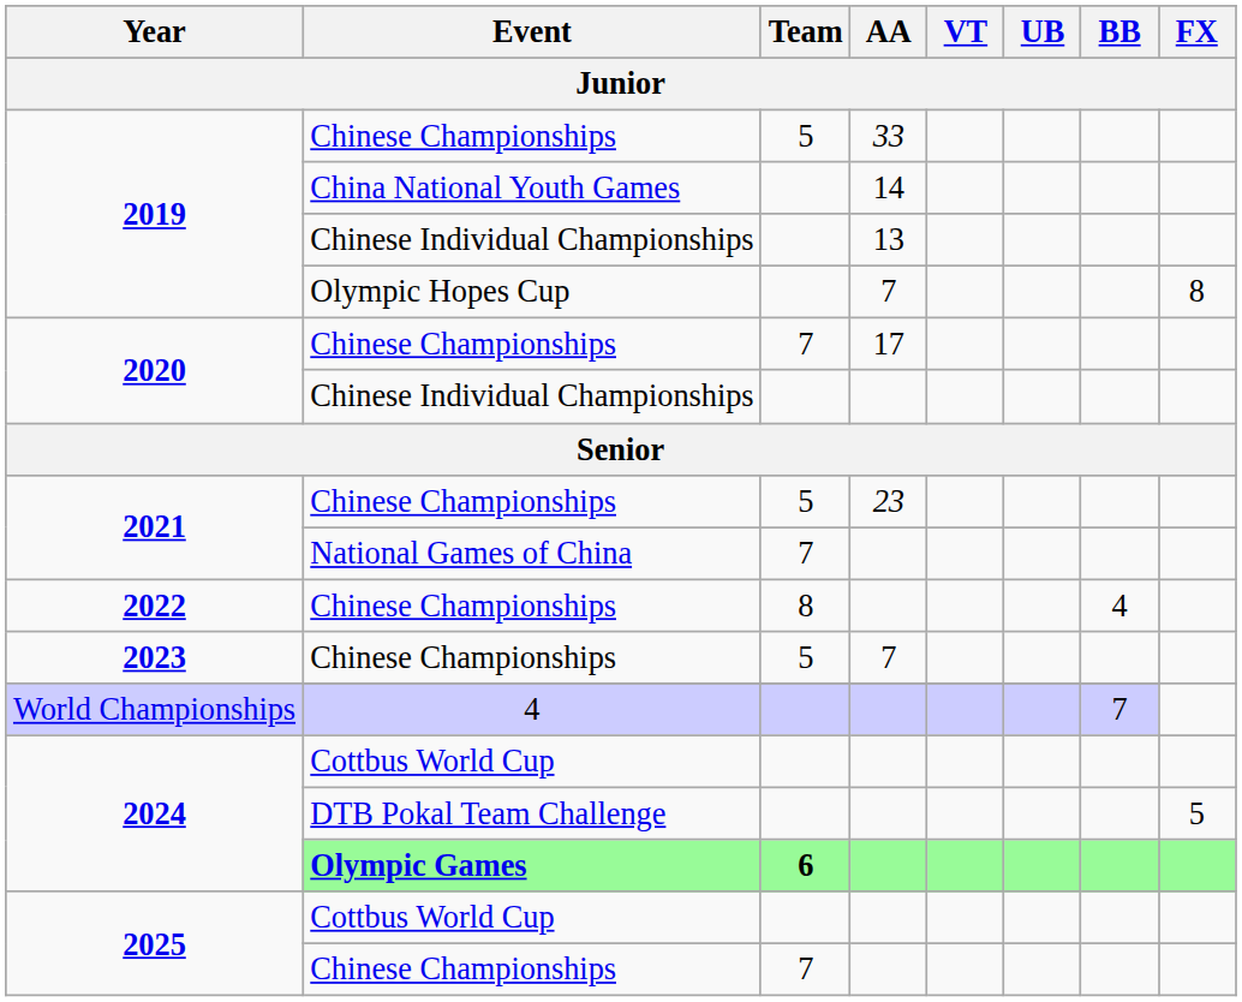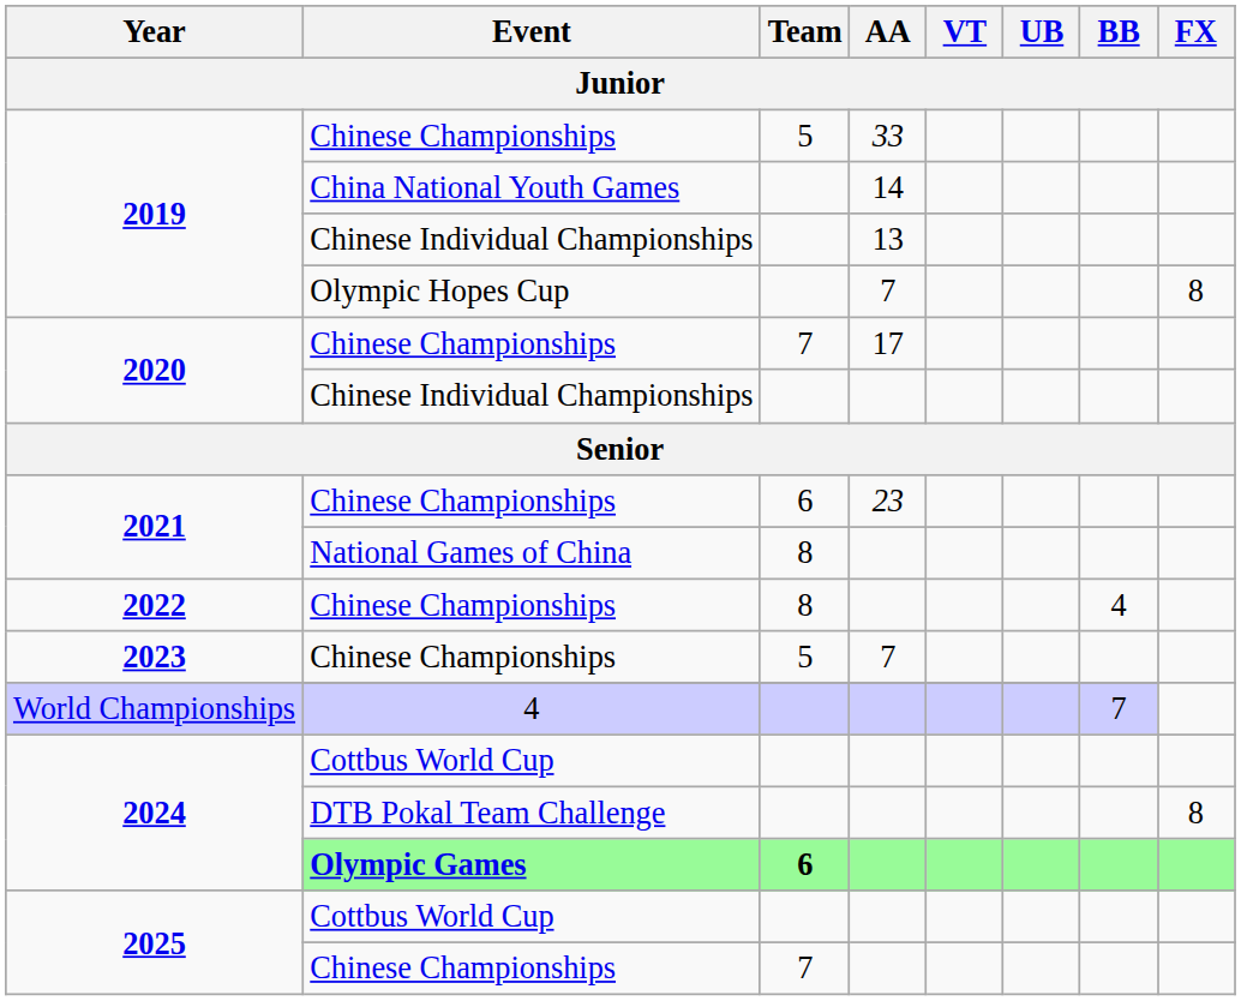2021 / Chinese Championships | Team: 5 -> 6
National Games of China | Team: 7 -> 8
DTB Pokal Team Challenge | FX: 5 -> 8
